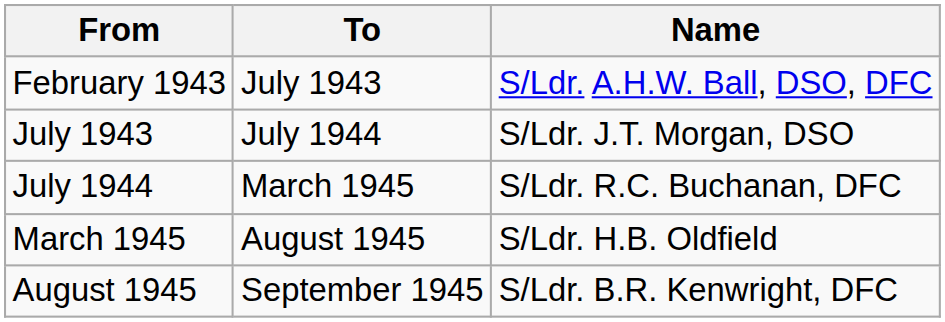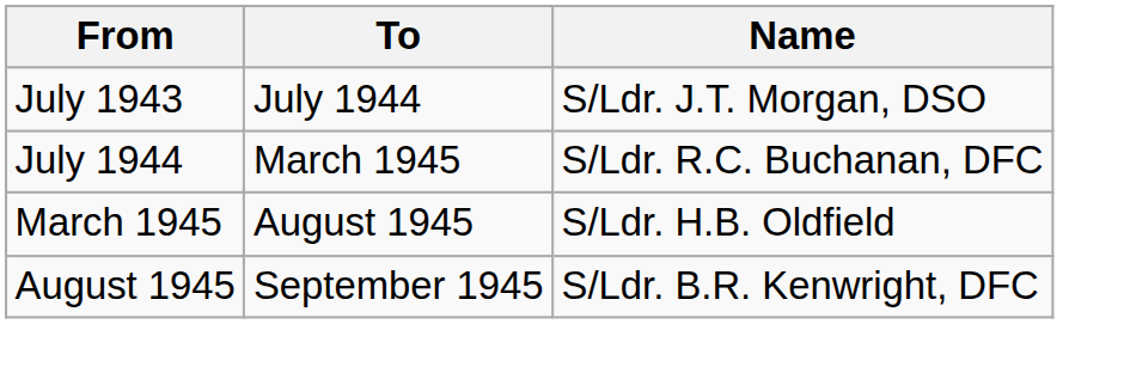- row: February 1943 | July 1943 | S/Ldr. A.H.W. Ball, DSO, DFC
